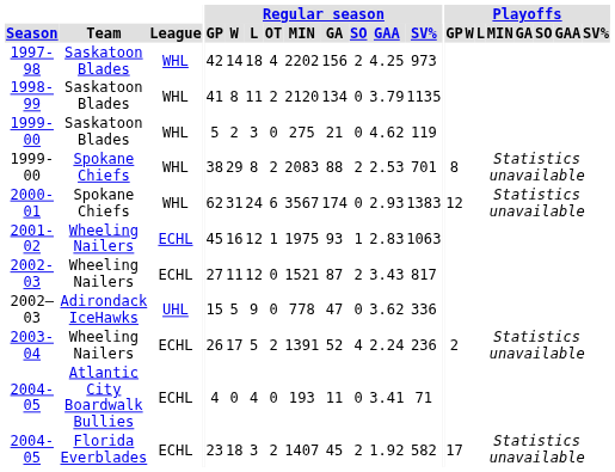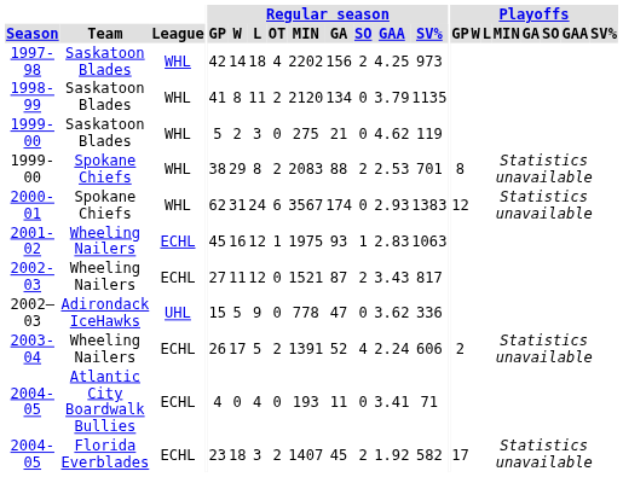2003-04 | Regular season / SV%: 236 -> 606
